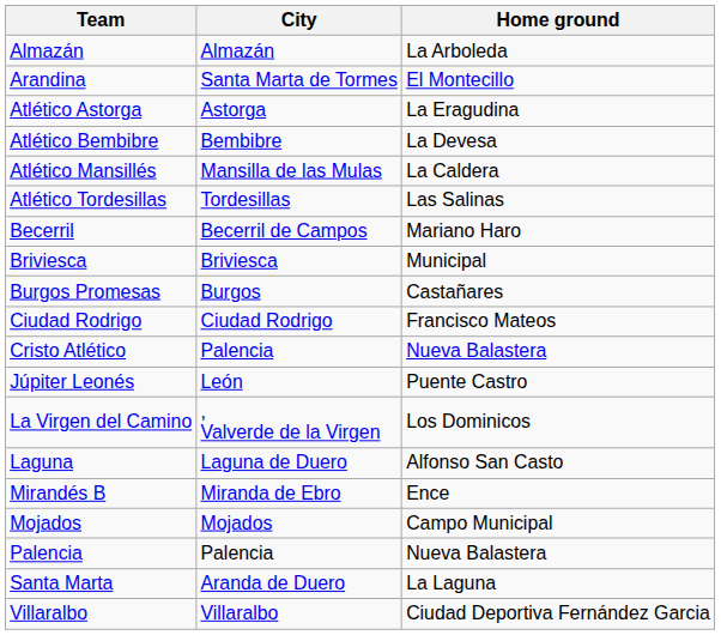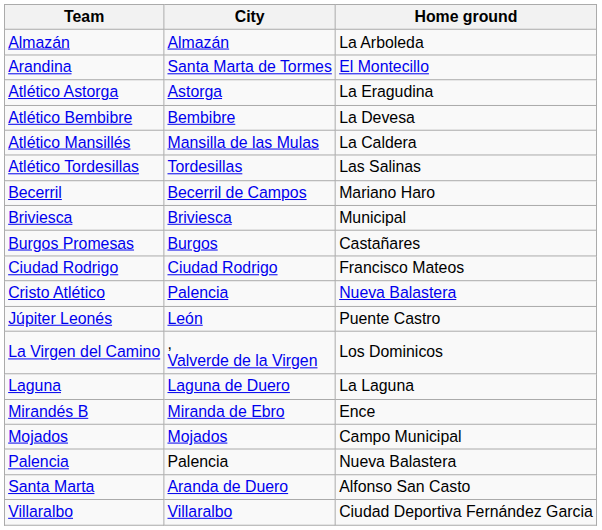Laguna | Home ground: Alfonso San Casto -> La Laguna
Santa Marta | Home ground: La Laguna -> Alfonso San Casto
